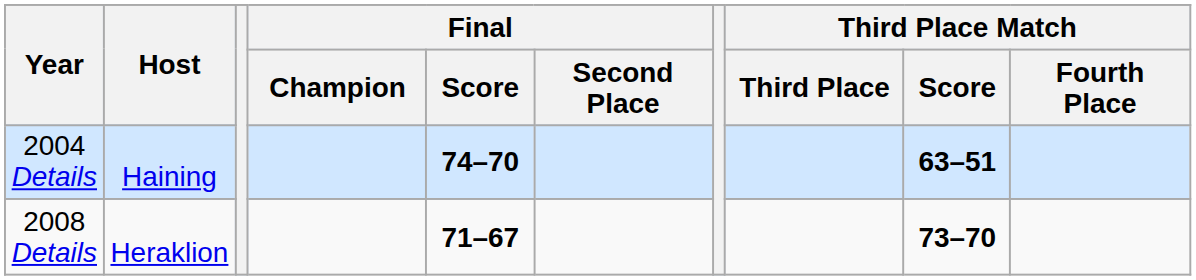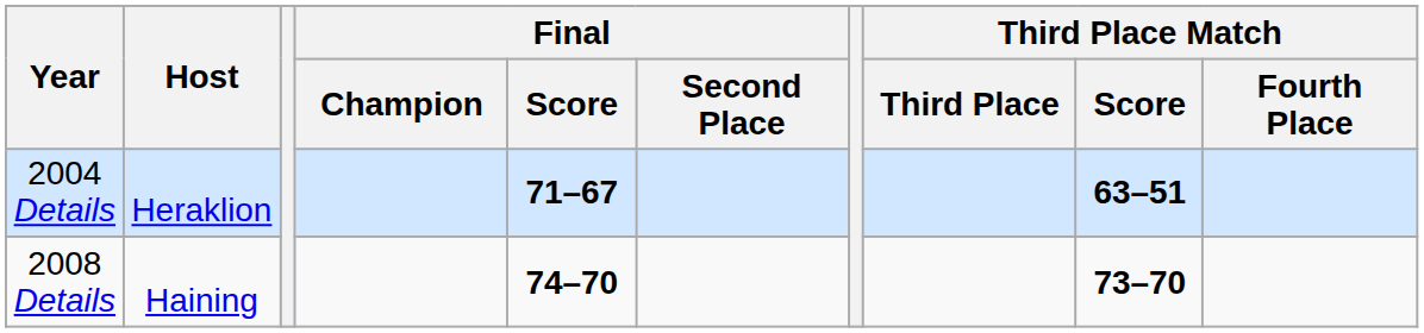2004 Details | Host: Haining -> Heraklion
2004 Details | Final / Score: 74–70 -> 71–67
2008 Details | Host: Heraklion -> Haining
2008 Details | Final / Score: 71–67 -> 74–70
